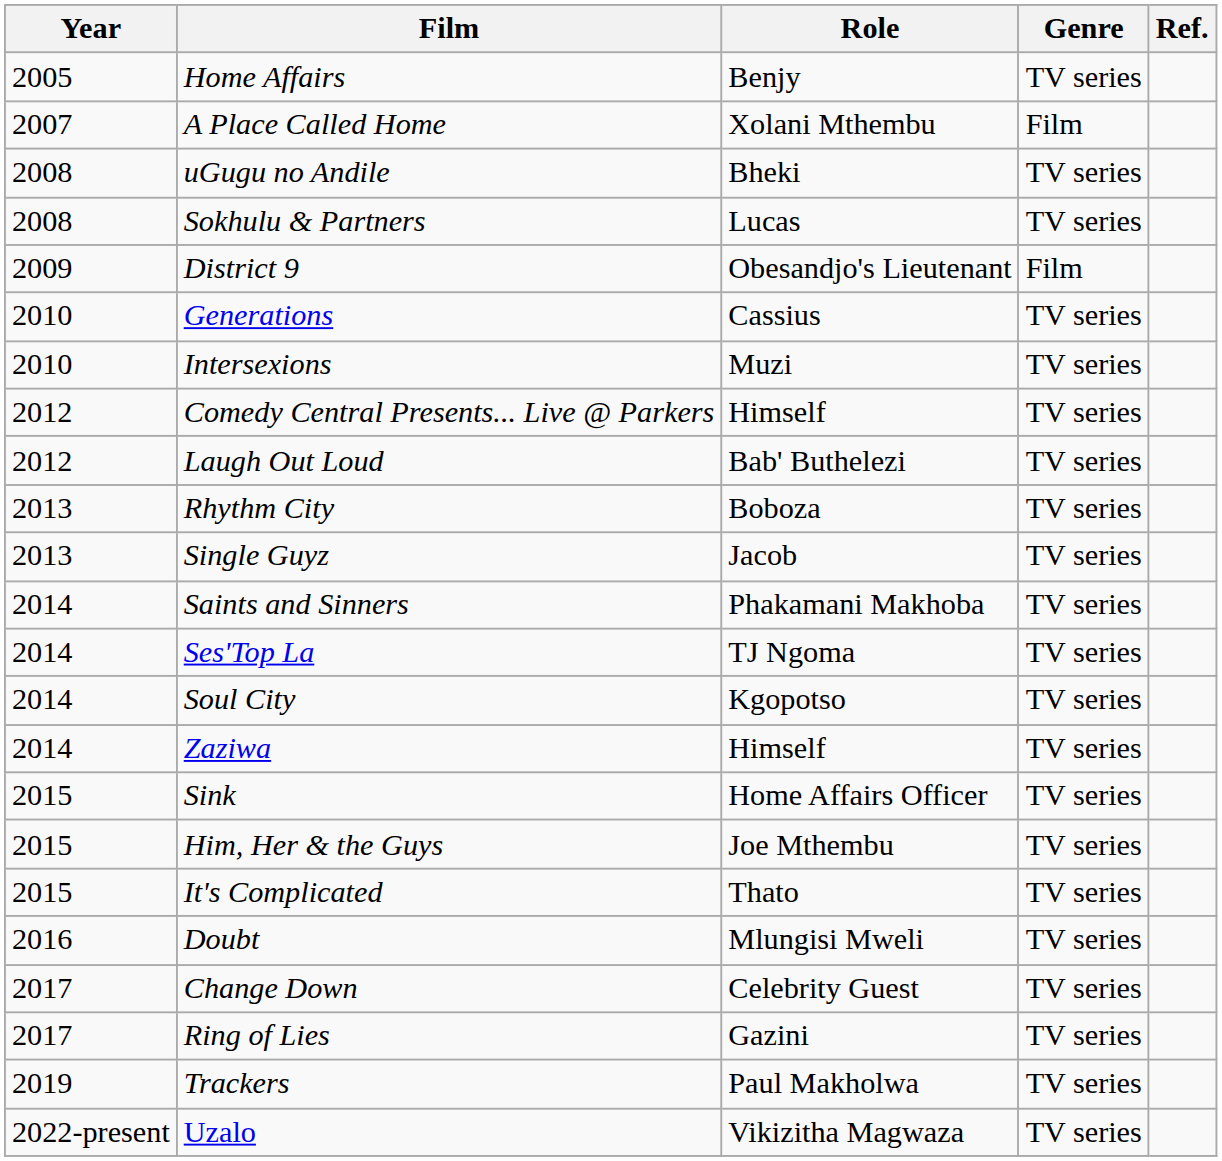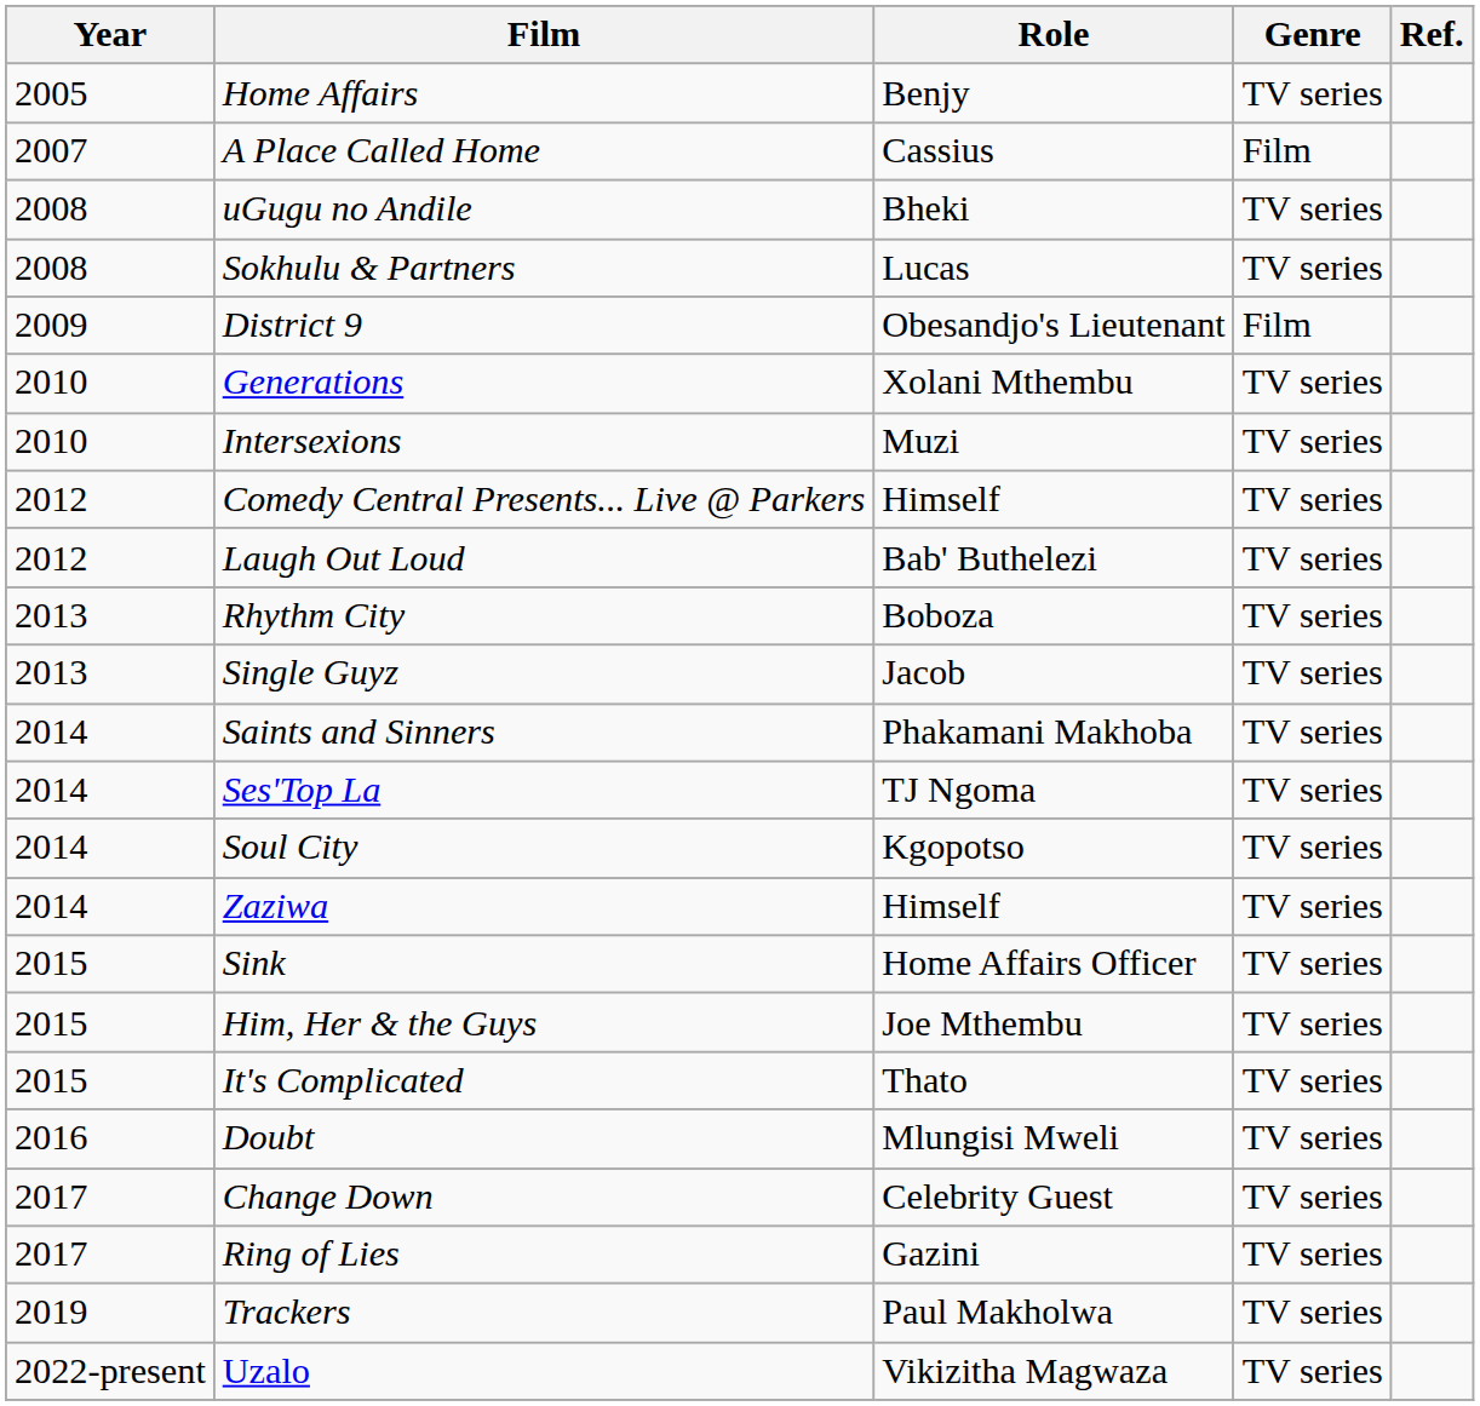A Place Called Home | Role: Xolani Mthembu -> Cassius
Generations | Role: Cassius -> Xolani Mthembu
